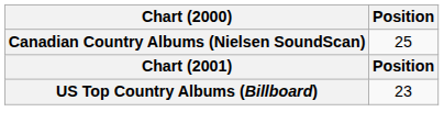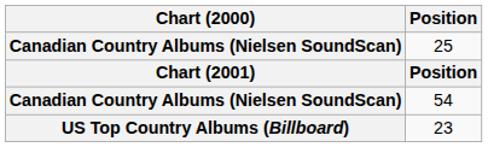+ row: Canadian Country Albums (Nielsen SoundScan) | 54
